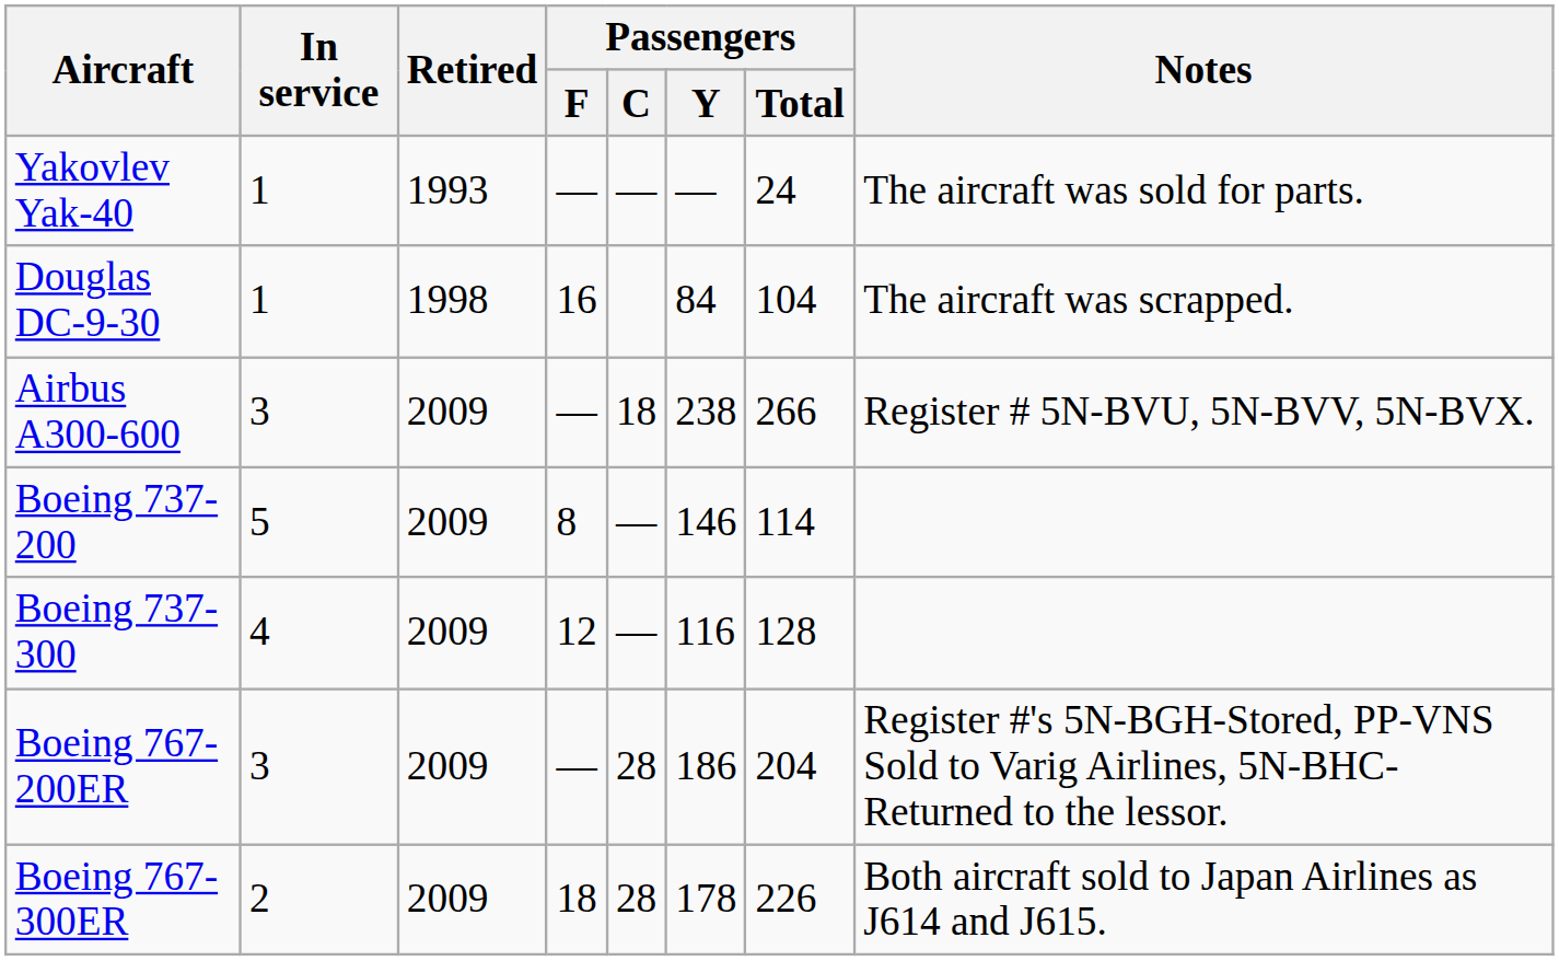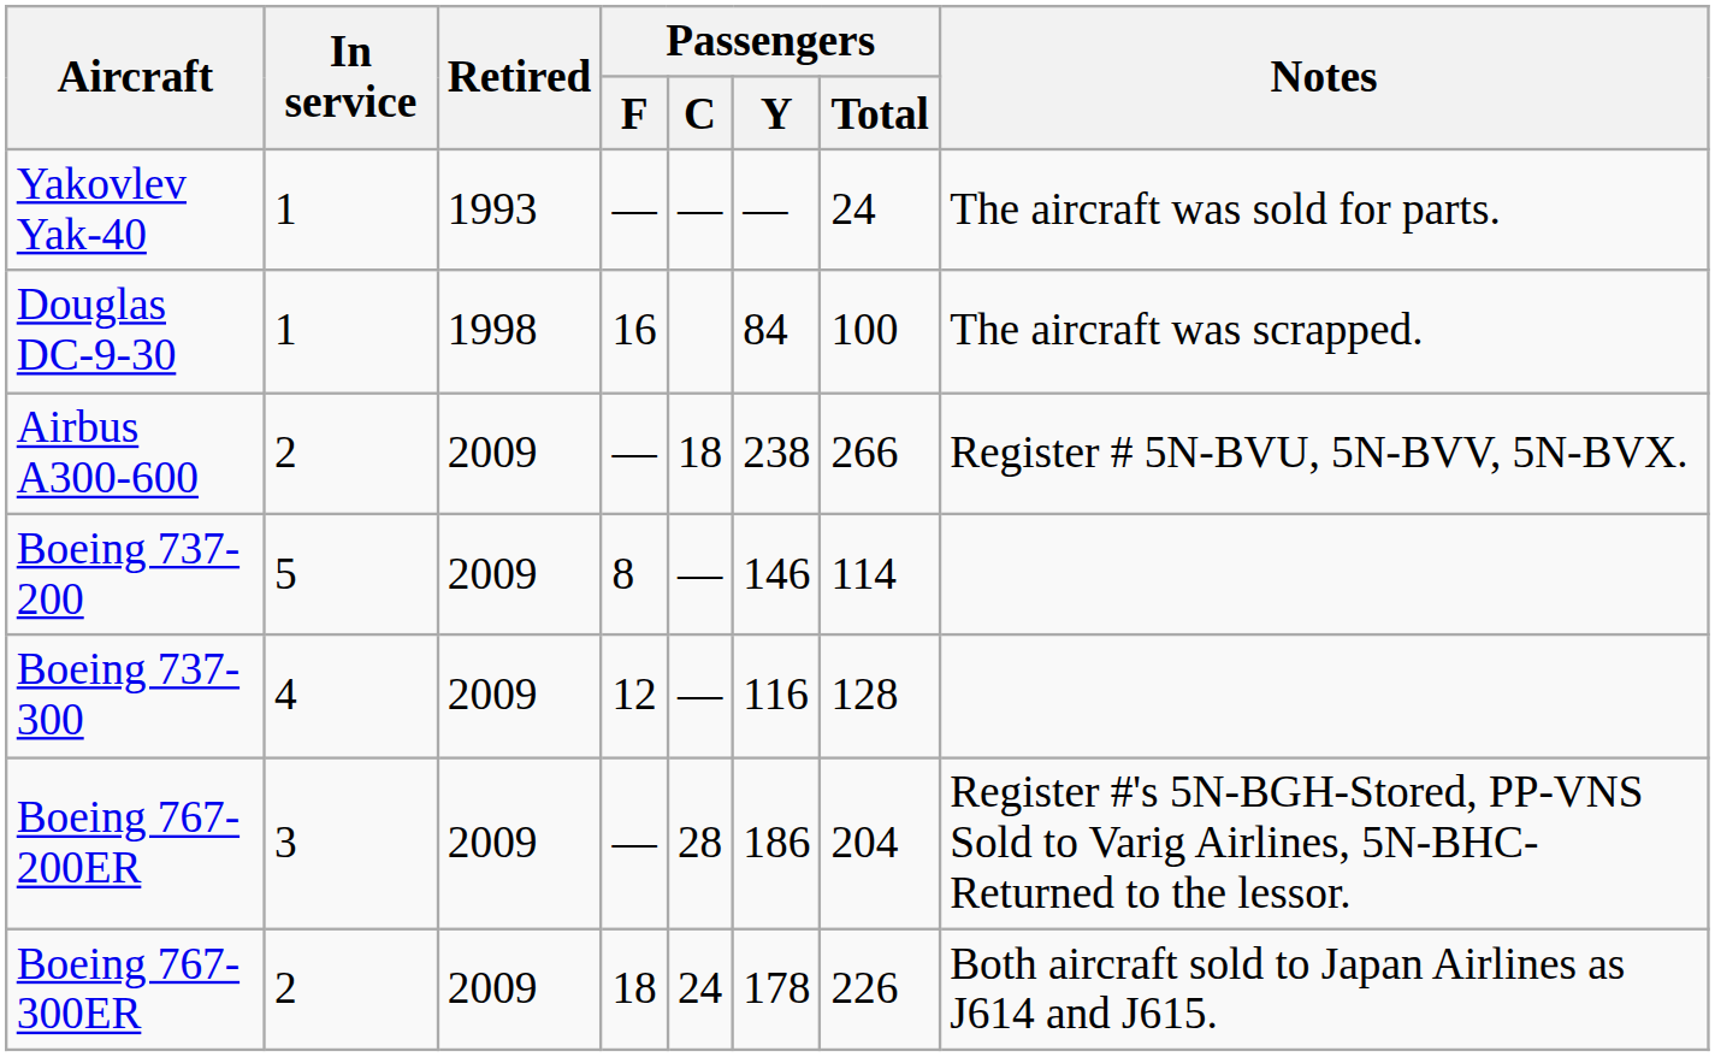Douglas DC-9-30 | Passengers / Total: 104 -> 100
Airbus A300-600 | In service: 3 -> 2
Boeing 767-300ER | Passengers / C: 28 -> 24
